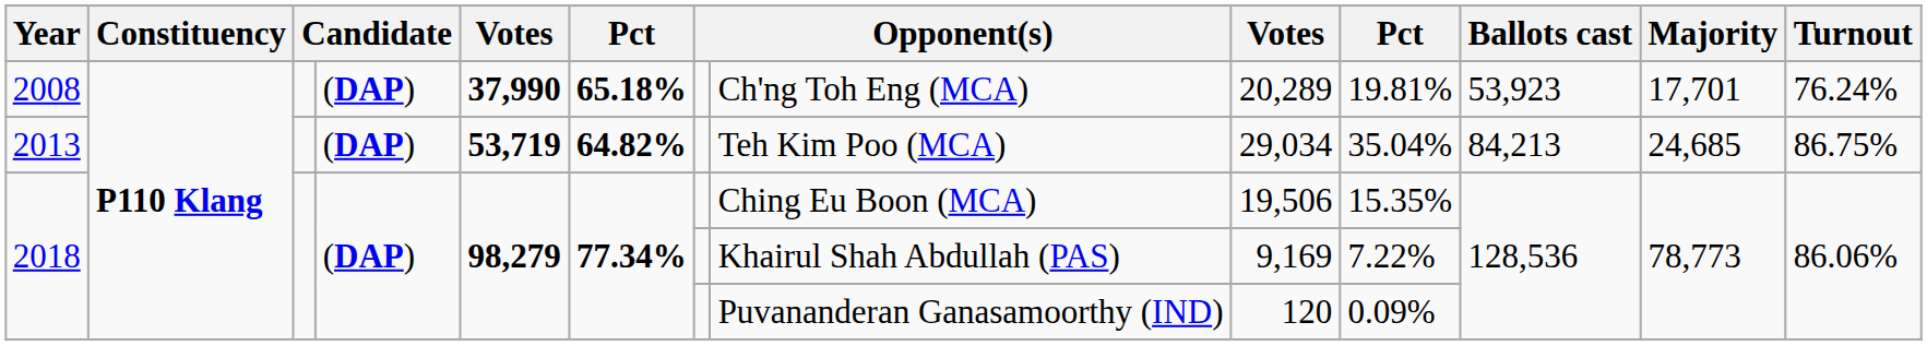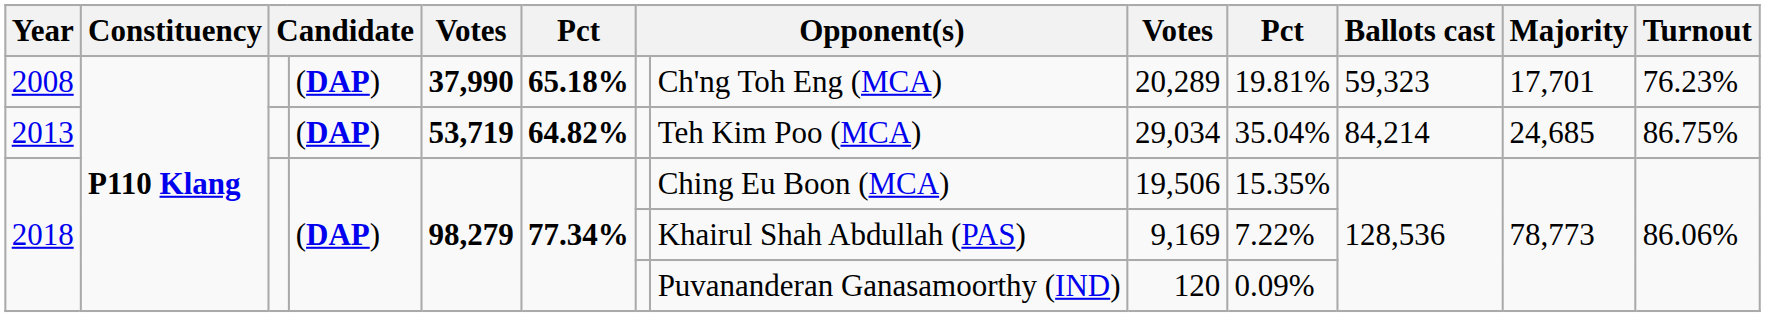2008 | Ballots cast: 53,923 -> 59,323
2008 | Turnout: 76.24% -> 76.23%
2013 | Ballots cast: 84,213 -> 84,214
